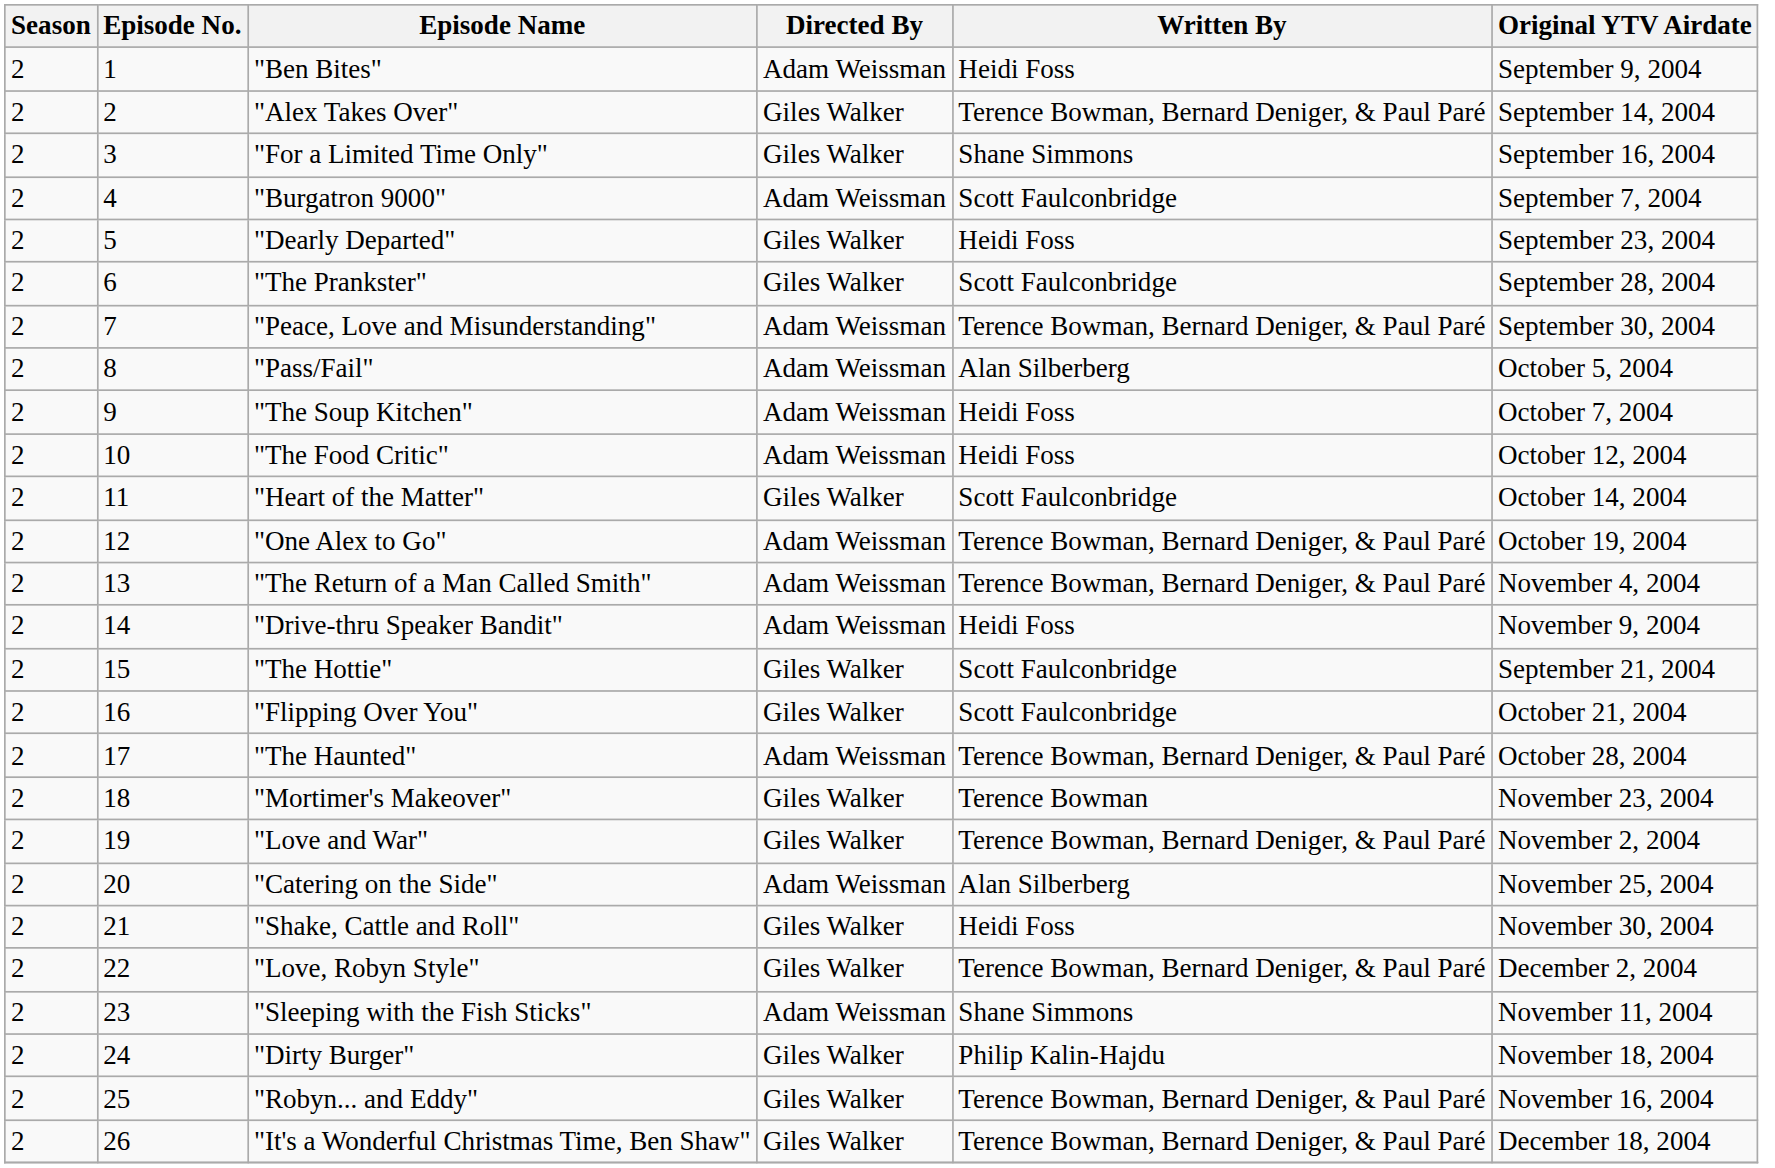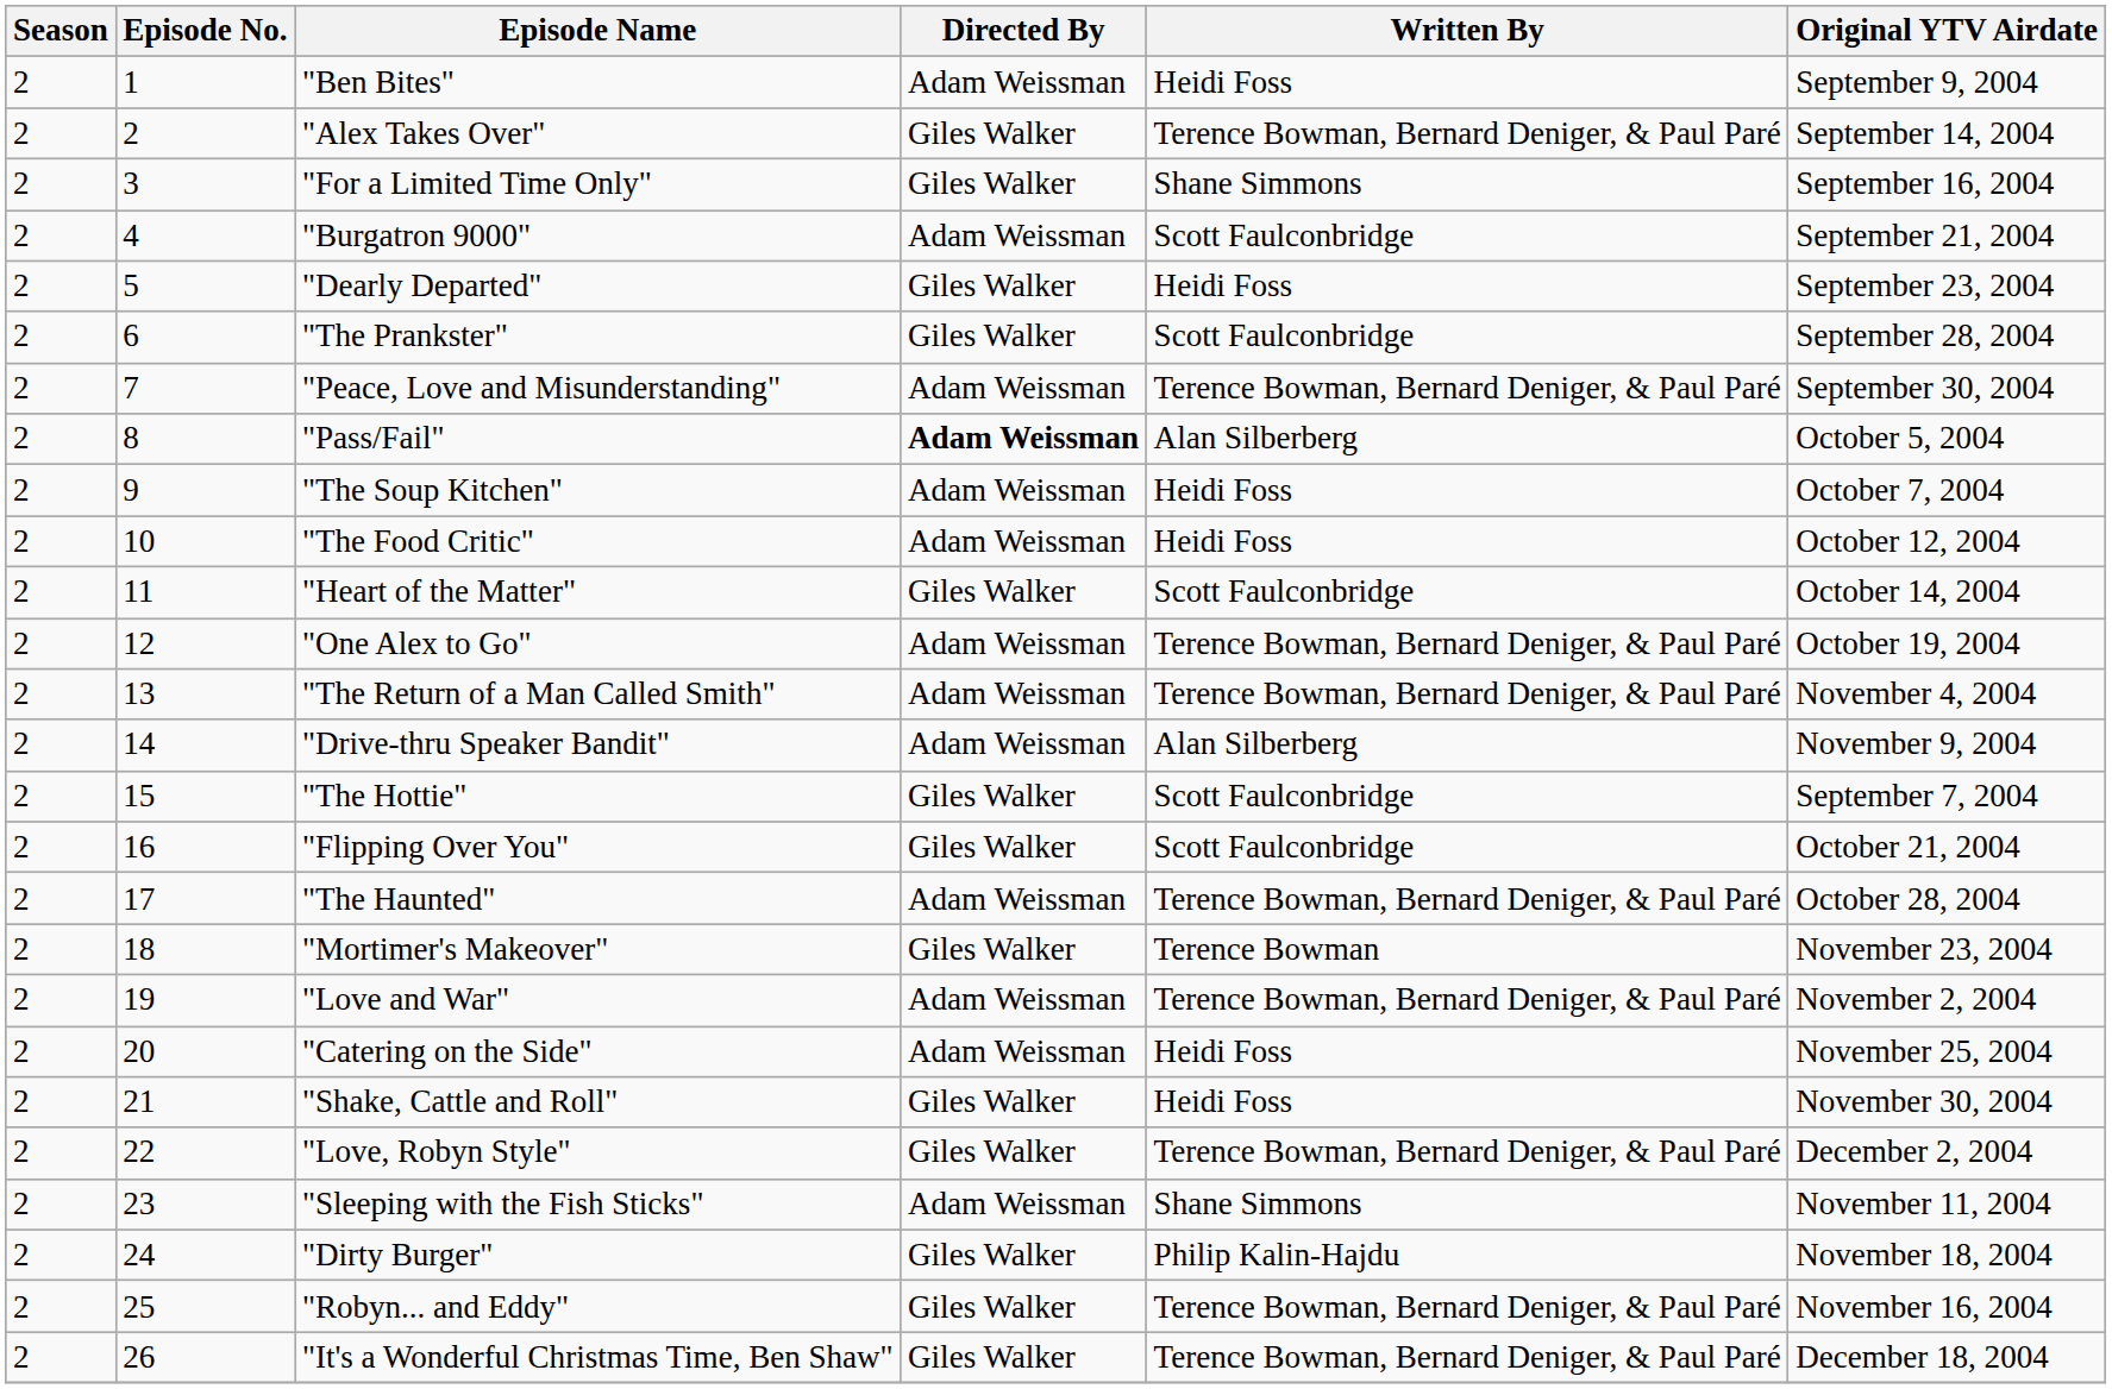"Burgatron 9000" | Original YTV Airdate: September 7, 2004 -> September 21, 2004
"Pass/Fail" | Directed By: normal -> bold
"Drive-thru Speaker Bandit" | Written By: Heidi Foss -> Alan Silberberg
"The Hottie" | Original YTV Airdate: September 21, 2004 -> September 7, 2004
"Love and War" | Directed By: Giles Walker -> Adam Weissman
"Catering on the Side" | Written By: Alan Silberberg -> Heidi Foss
